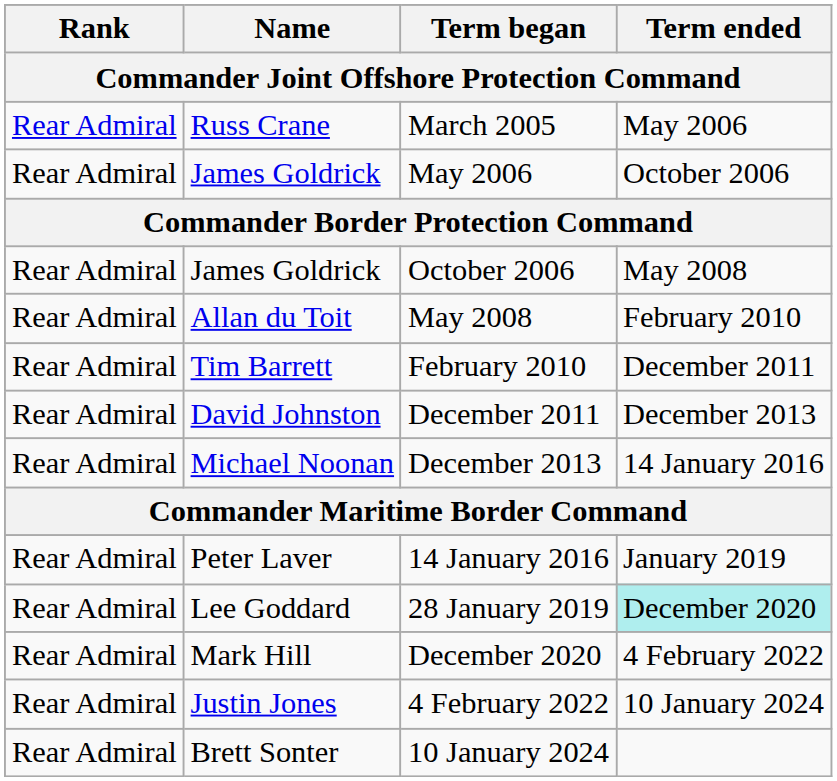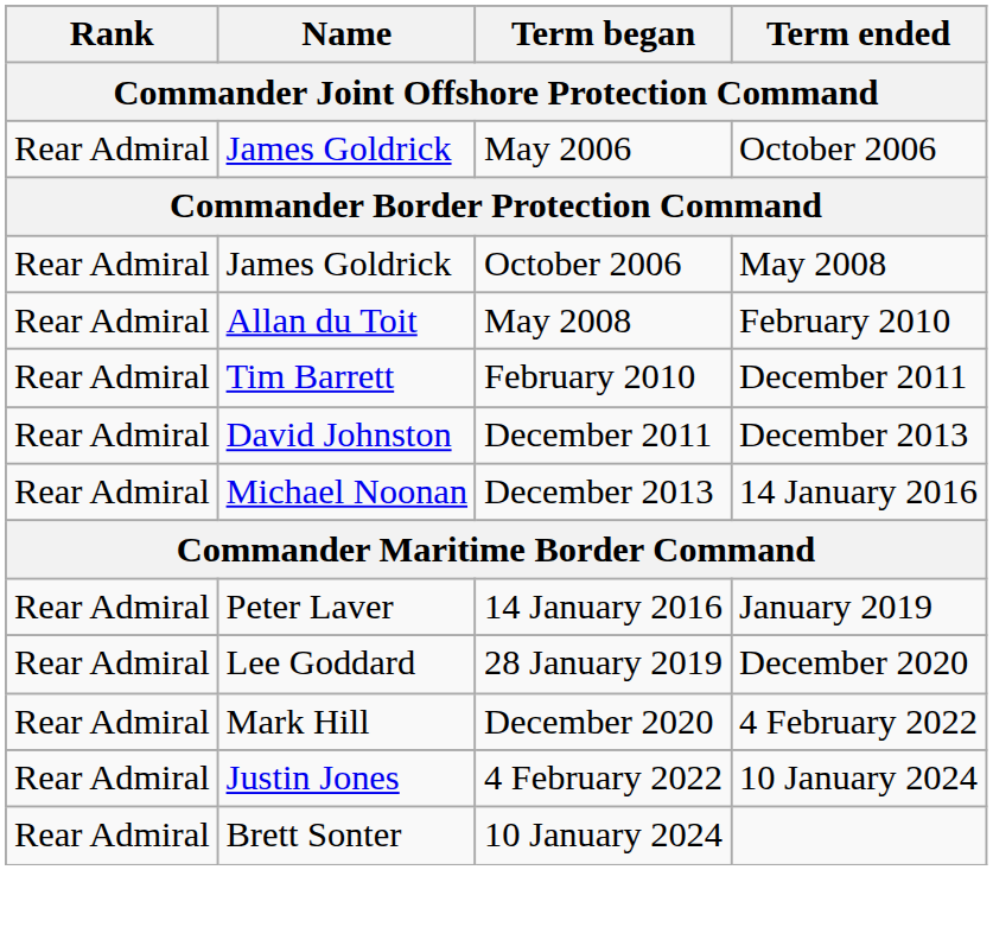- row: Rear Admiral | Russ Crane | March 2005 | May 2006
28 January 2019 | Term ended: paleturquoise background -> no background
